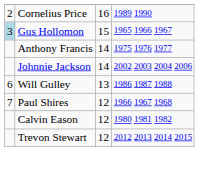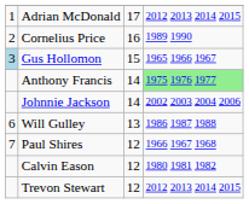+ row: 1 | Adrian McDonald | 17 | 2012 2013 2014 2015
Anthony Francis | column 4: no background -> lightgreen background
